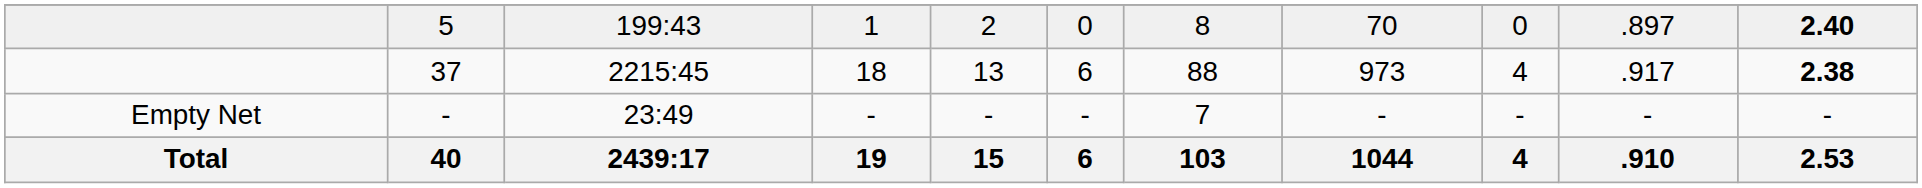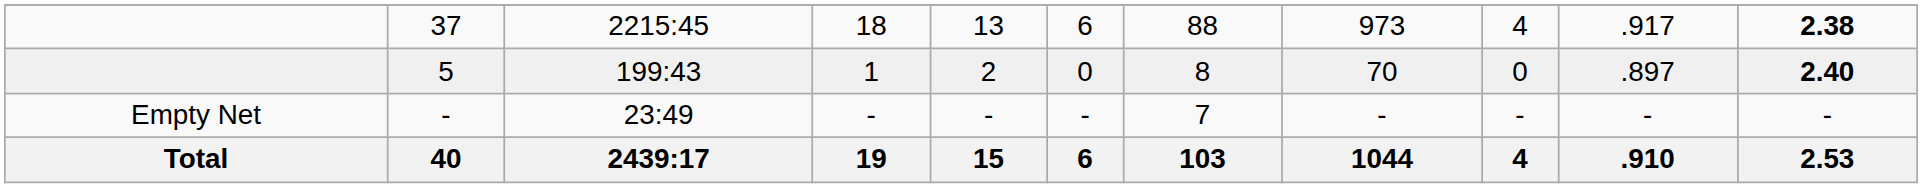rows swapped: 37 <-> 5
